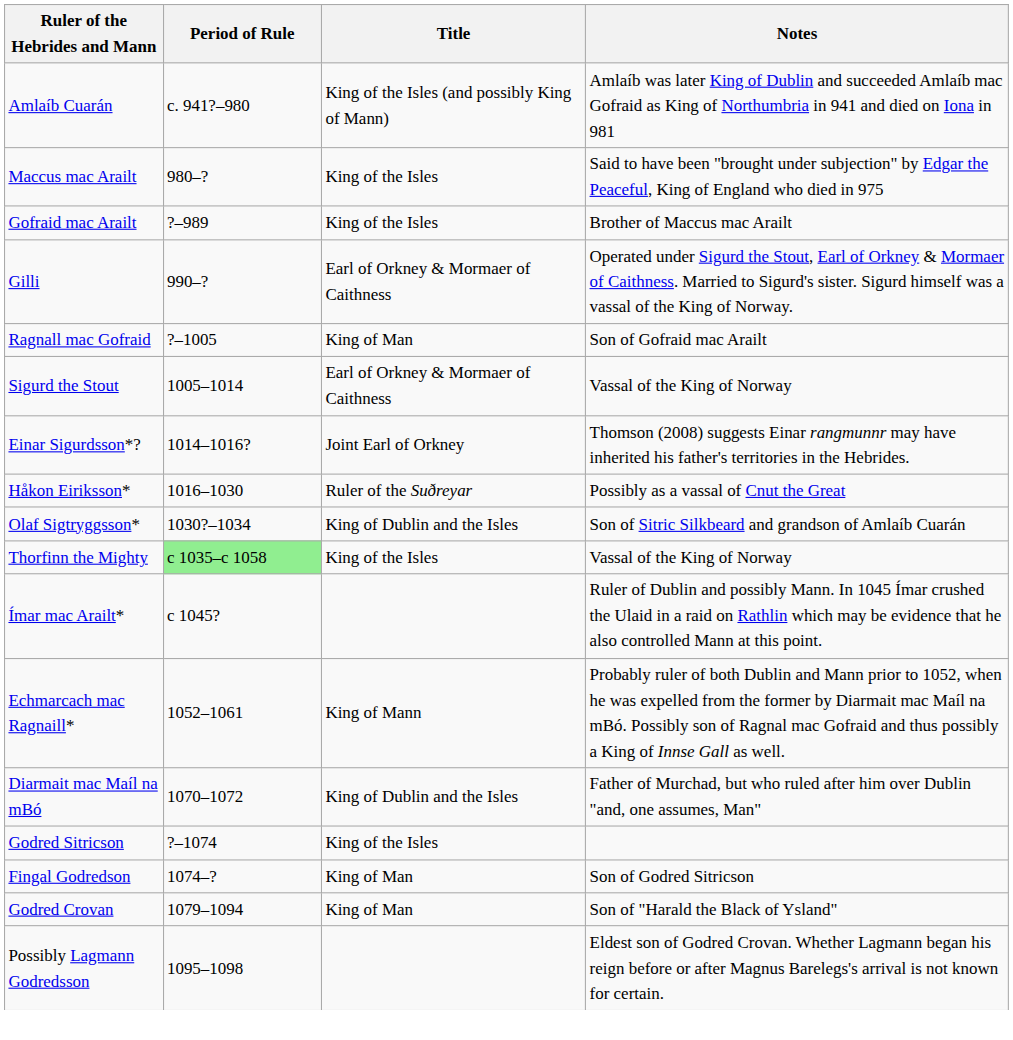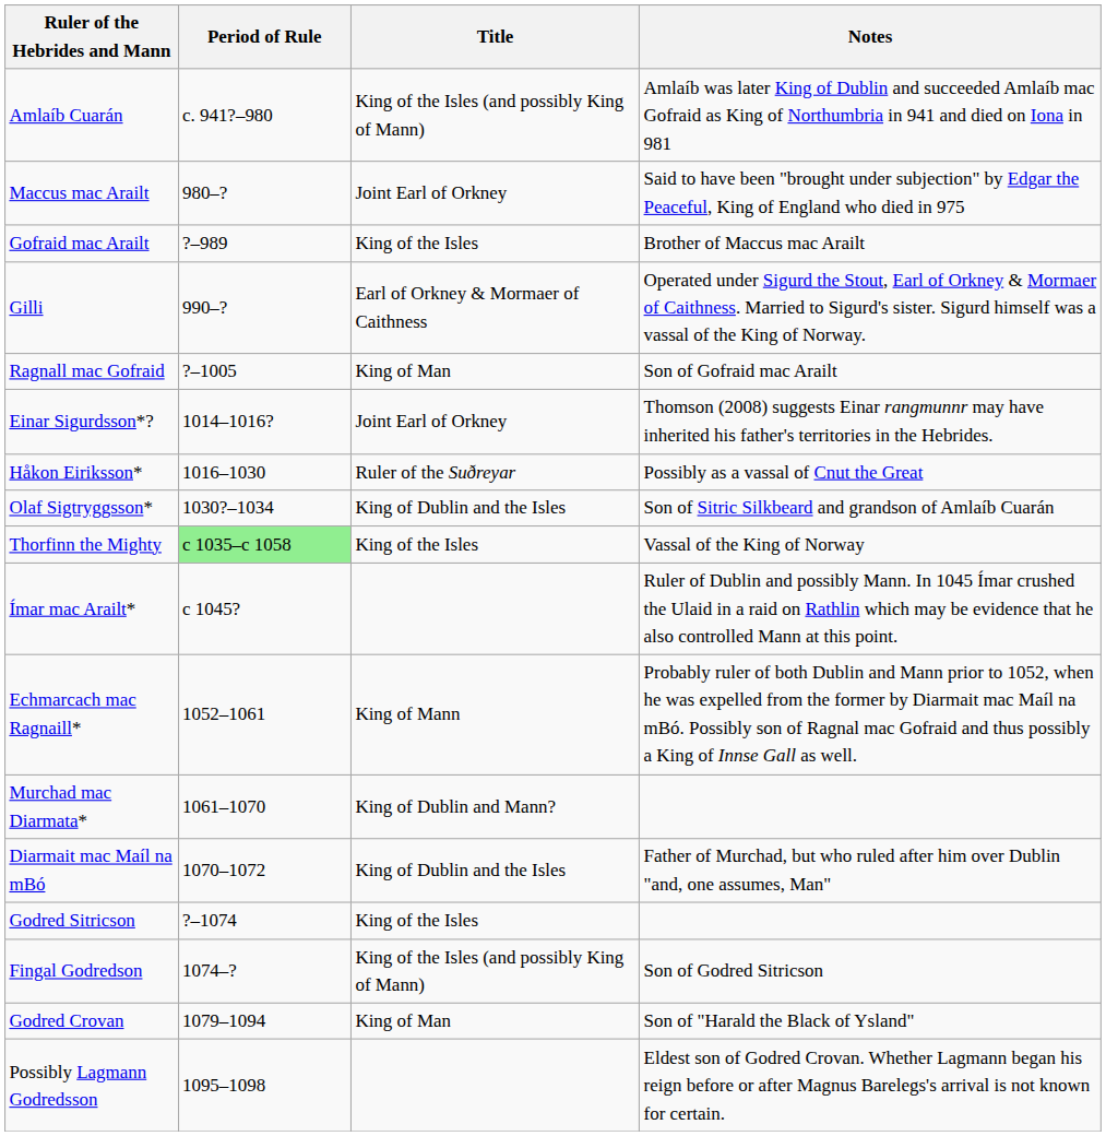Maccus mac Arailt | Title: King of the Isles -> Joint Earl of Orkney
- row: Sigurd the Stout | 1005–1014 | Earl of Orkney & Mormaer of Caithness | Vassal of the King of Norway
+ row: Murchad mac Diarmata* | 1061–1070 | King of Dublin and Mann?
Fingal Godredson | Title: King of Man -> King of the Isles (and possibly King of Mann)
